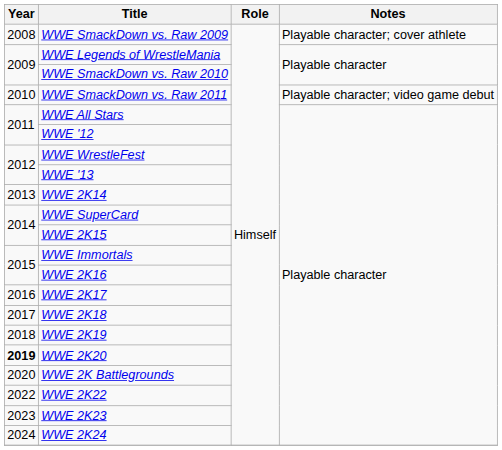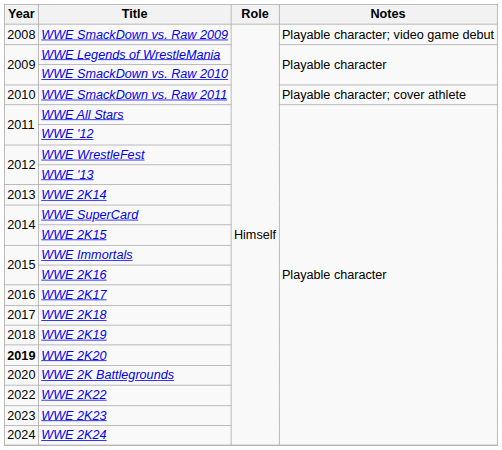WWE SmackDown vs. Raw 2009 | Notes: Playable character; cover athlete -> Playable character; video game debut
WWE SmackDown vs. Raw 2011 | Notes: Playable character; video game debut -> Playable character; cover athlete
